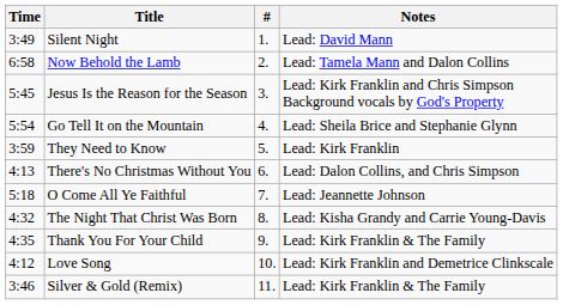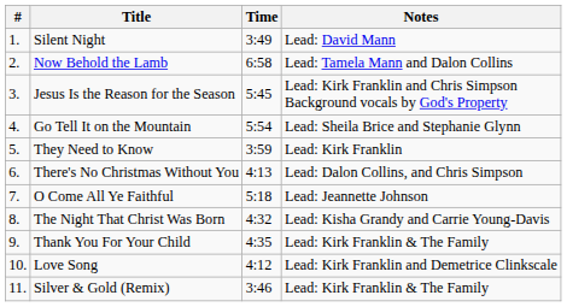columns swapped: # <-> Time
